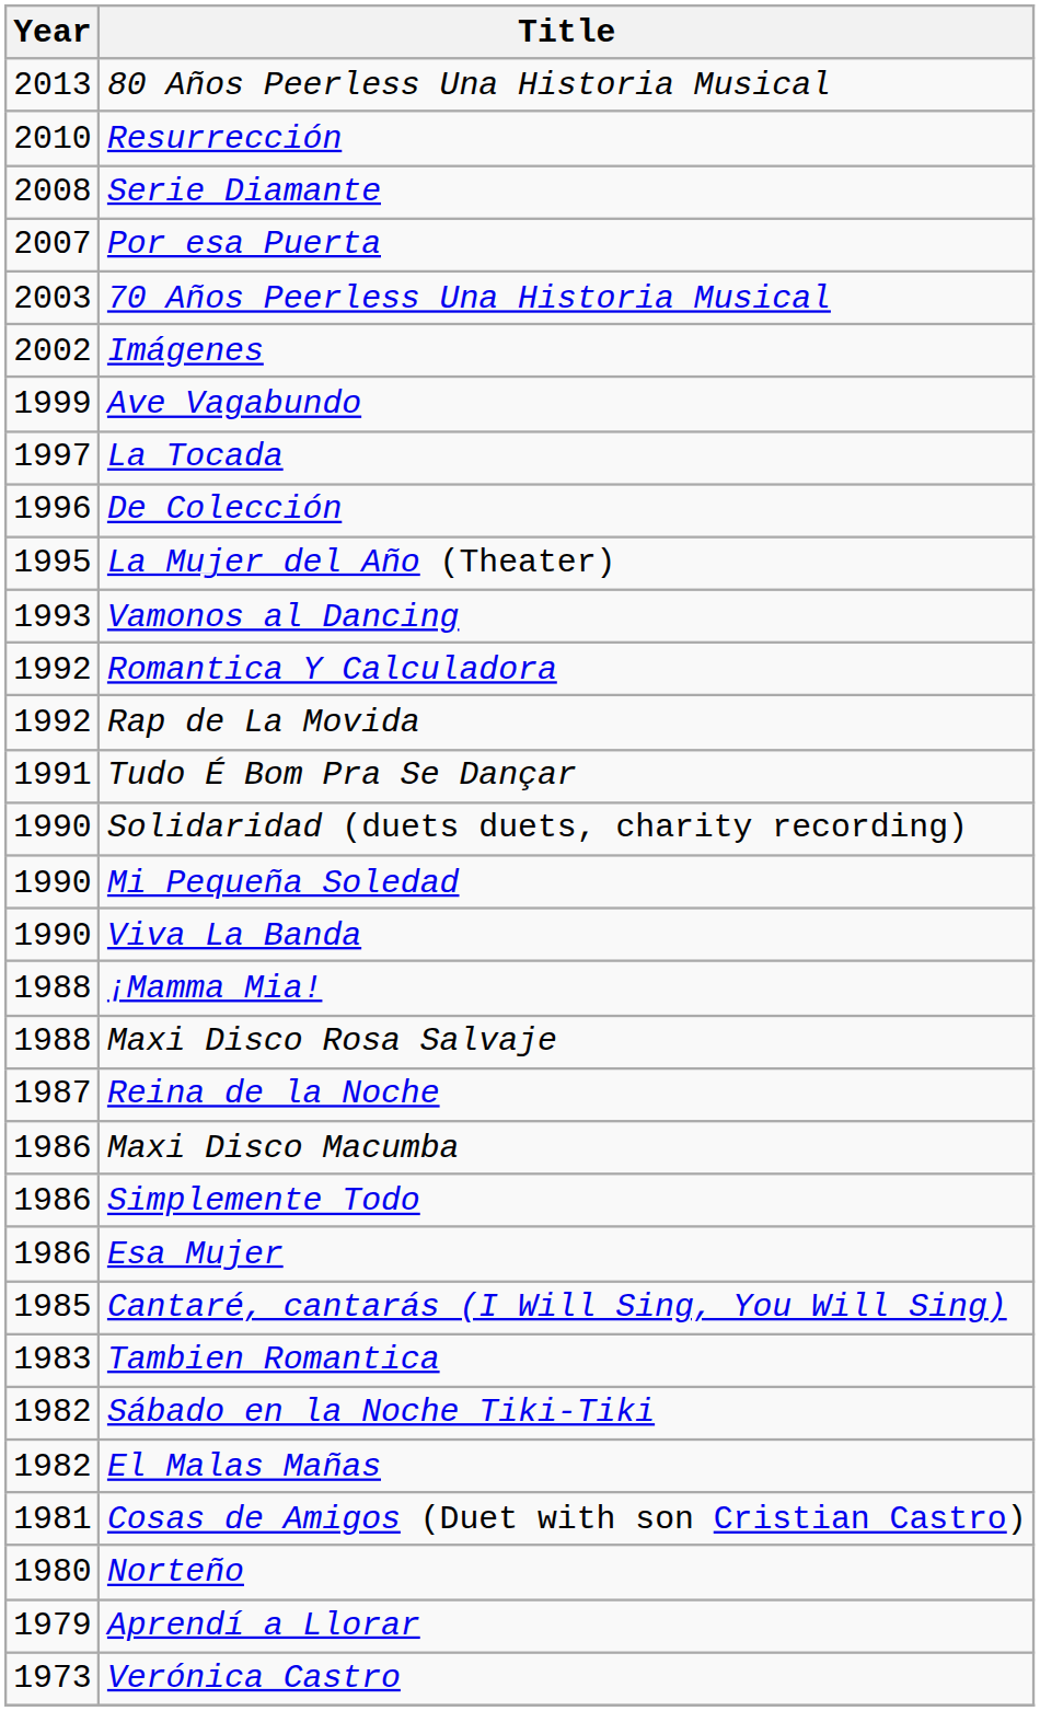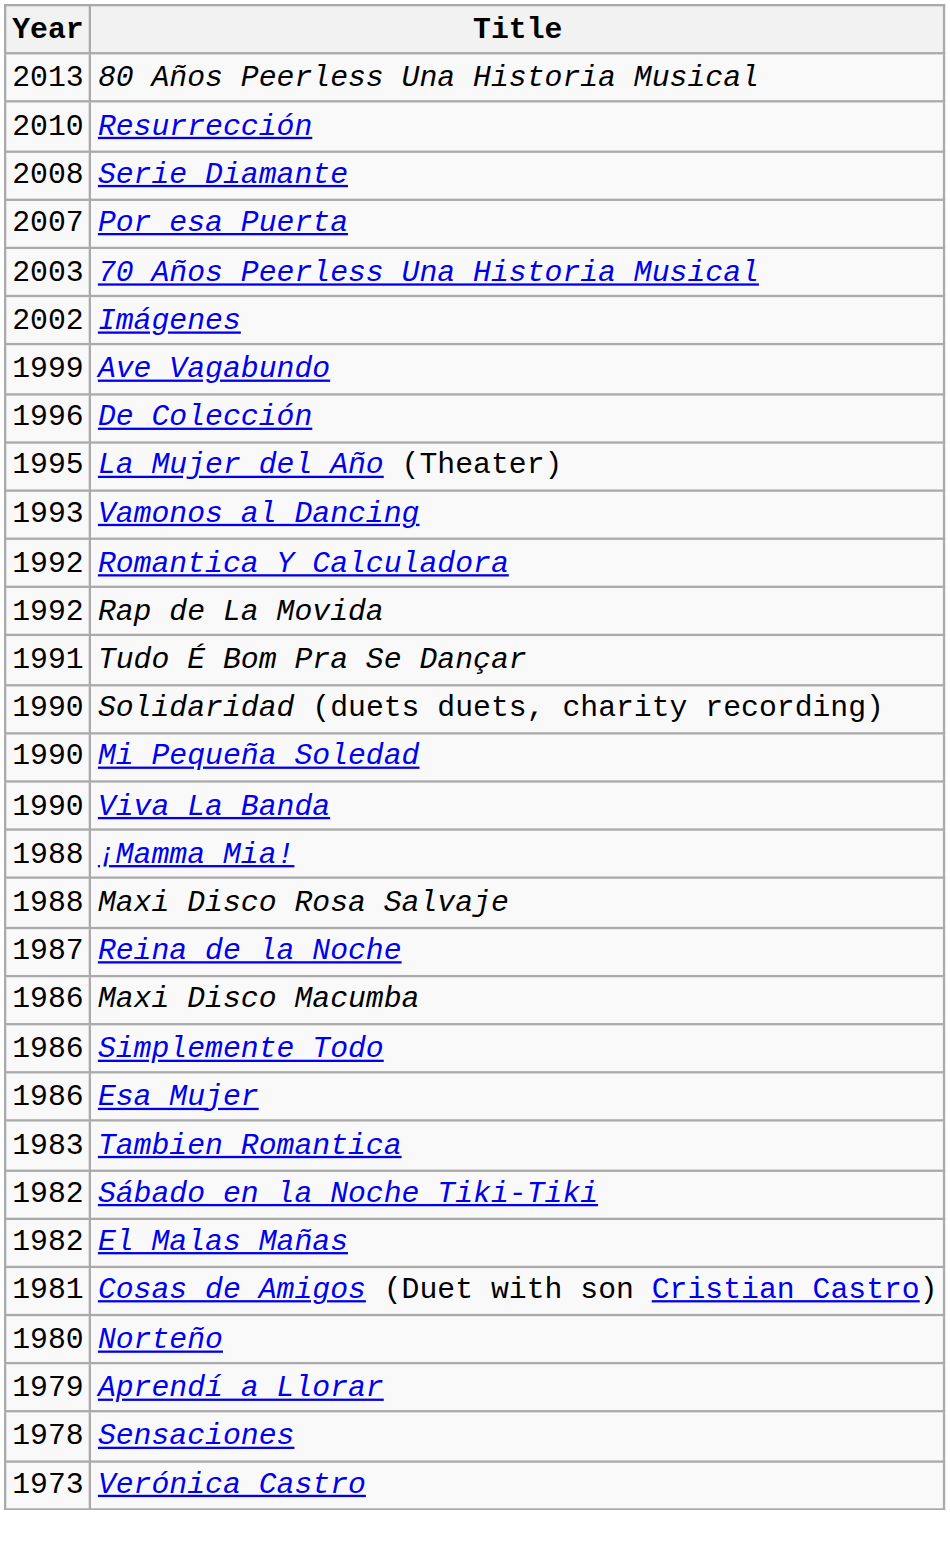- row: 1997 | La Tocada
- row: 1985 | Cantaré, cantarás (I Will Sing, You Will Sing)
+ row: 1978 | Sensaciones
